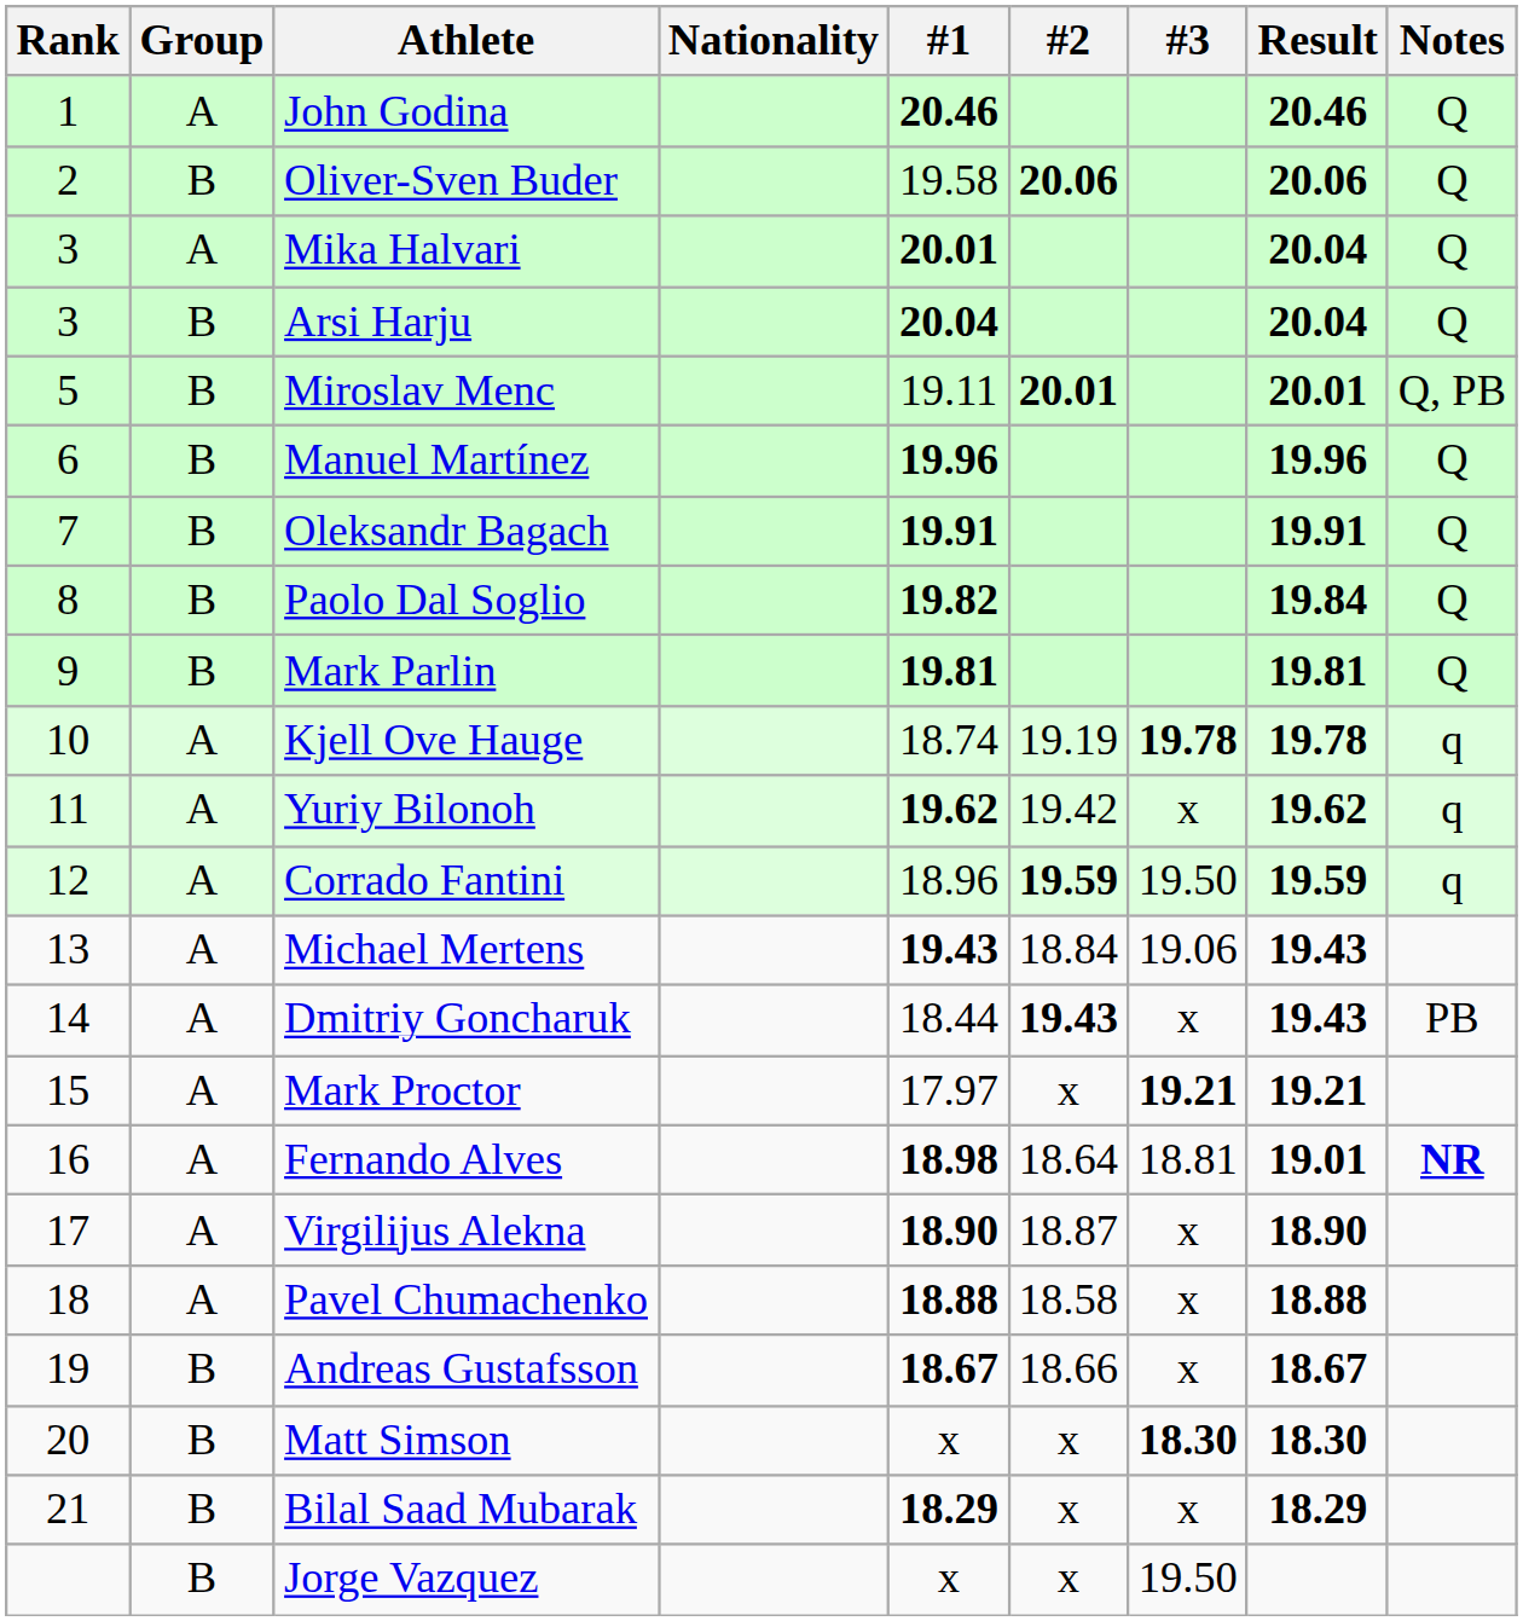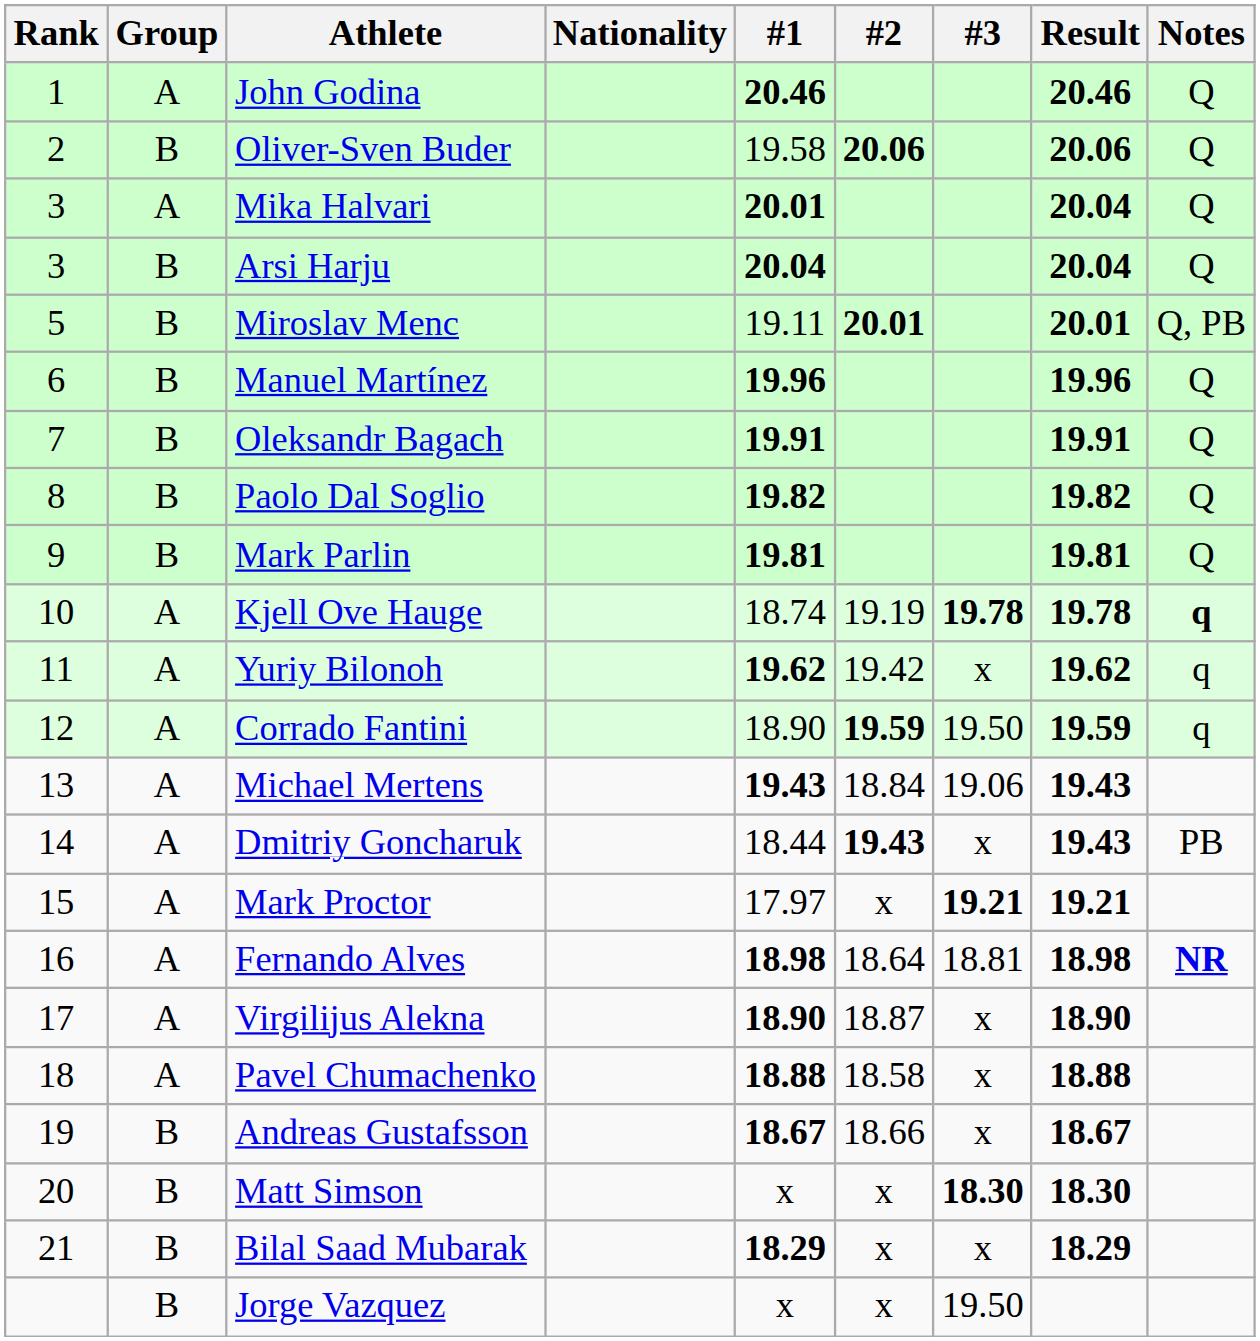Paolo Dal Soglio | Result: 19.84 -> 19.82
Kjell Ove Hauge | Notes: normal -> bold
Corrado Fantini | #1: 18.96 -> 18.90
Fernando Alves | Result: 19.01 -> 18.98
